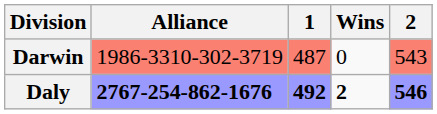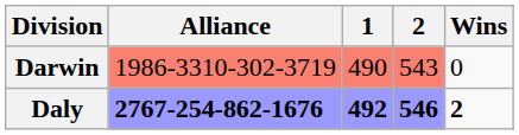columns swapped: 2 <-> Wins
Darwin | 1: 487 -> 490
